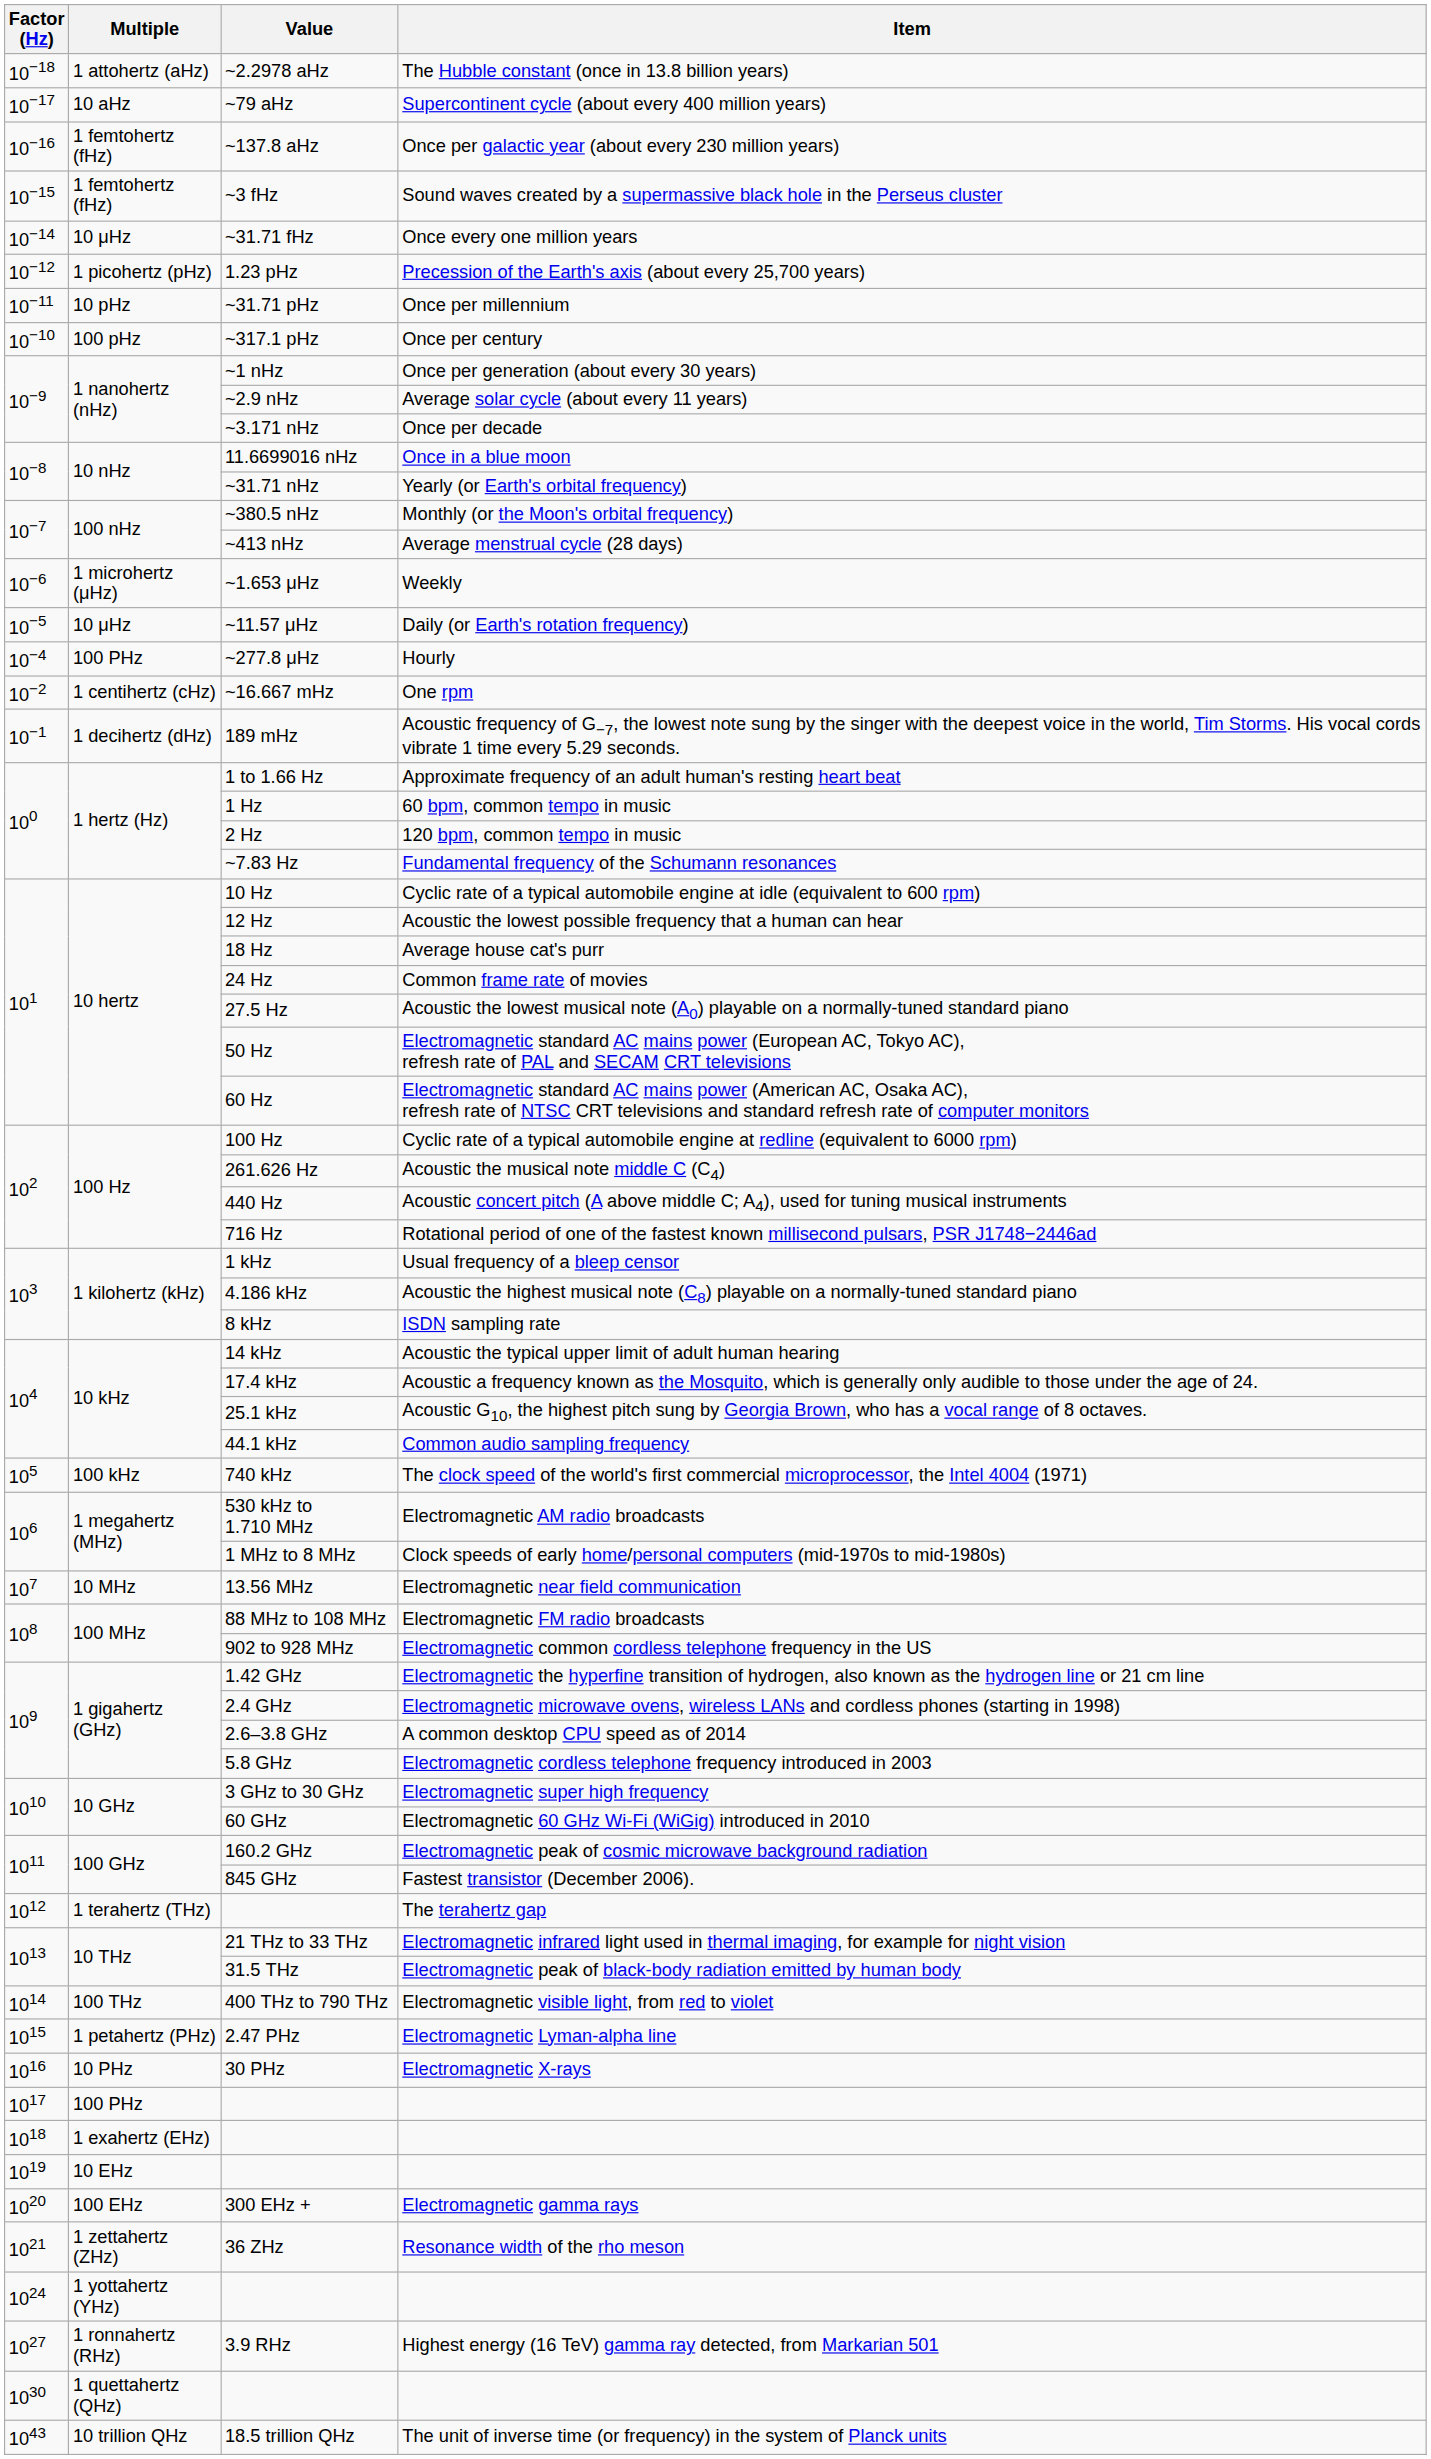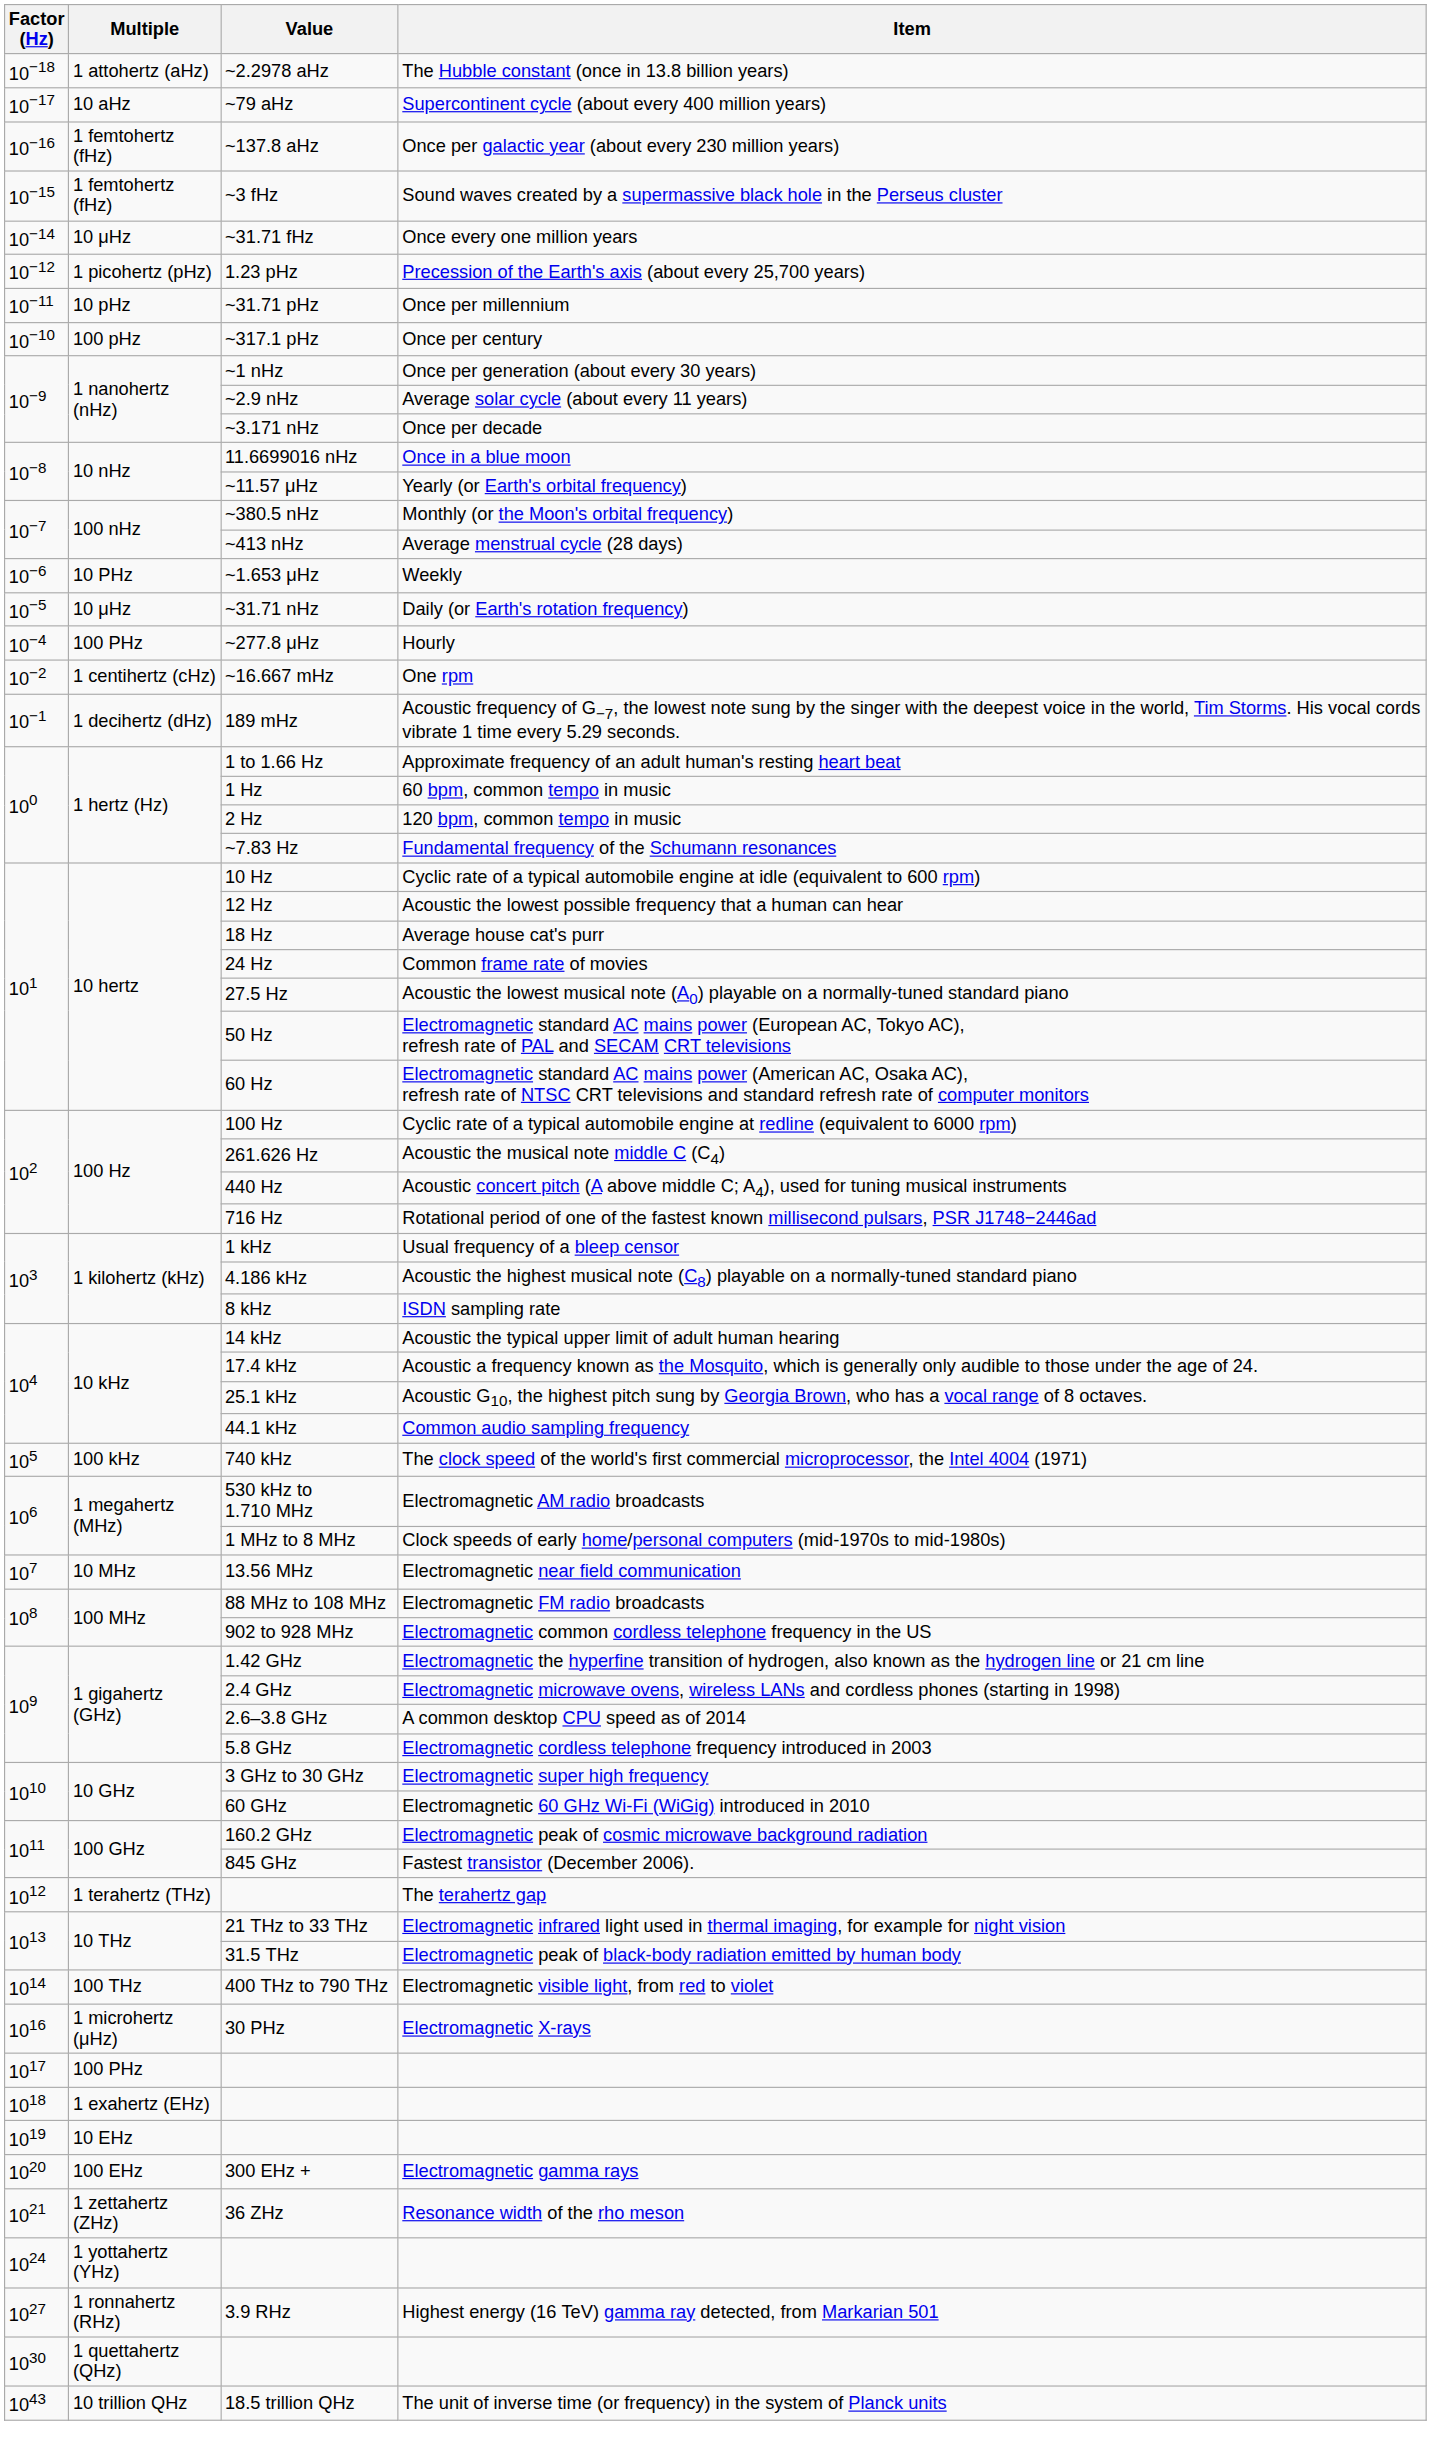Yearly (or Earth's orbital frequency) | Value: ~31.71 nHz -> ~11.57 μHz
Weekly | Multiple: 1 microhertz (μHz) -> 10 PHz
Daily (or Earth's rotation frequency) | Value: ~11.57 μHz -> ~31.71 nHz
- row: 1015 | 1 petahertz (PHz) | 2.47 PHz | Electromagnetic Lyman-alpha line
Electromagnetic X-rays | Multiple: 10 PHz -> 1 microhertz (μHz)
